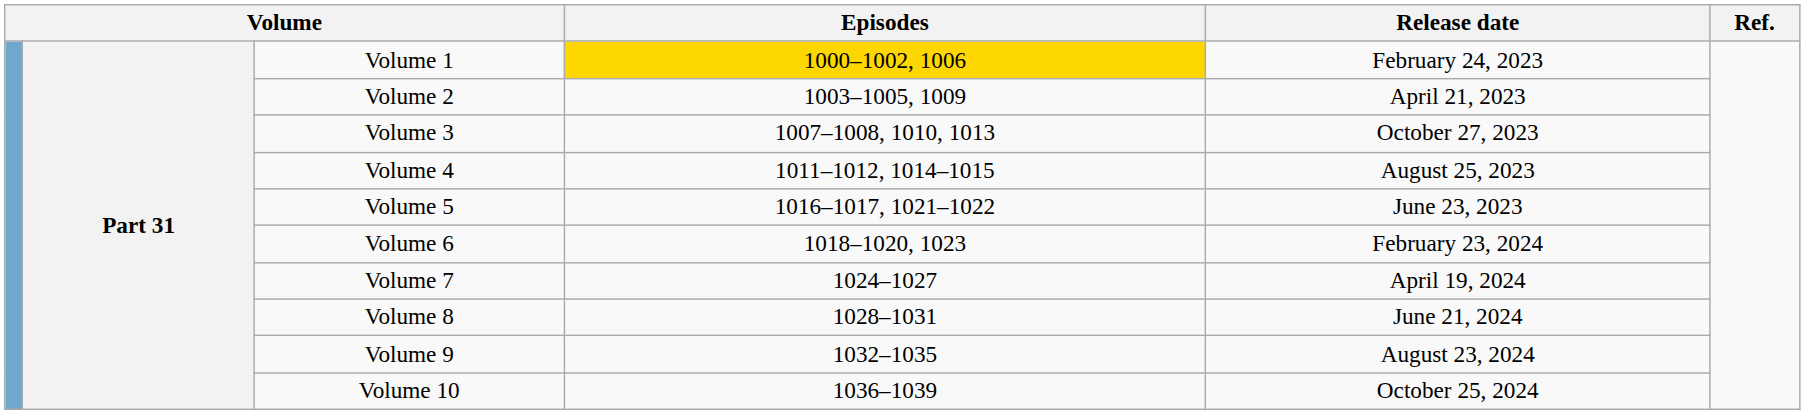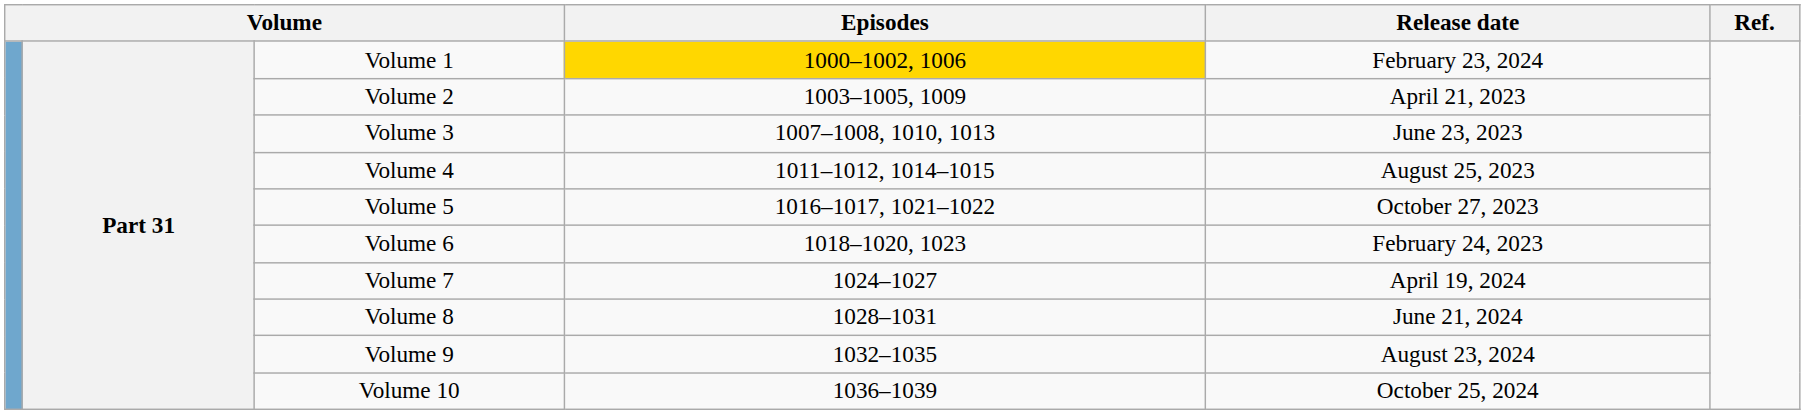Volume 1 | Release date: February 24, 2023 -> February 23, 2024
Volume 3 | Release date: October 27, 2023 -> June 23, 2023
Volume 5 | Release date: June 23, 2023 -> October 27, 2023
Volume 6 | Release date: February 23, 2024 -> February 24, 2023
